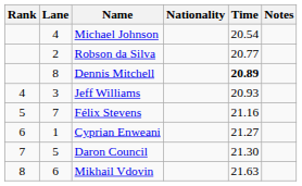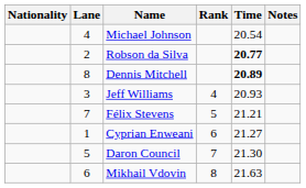columns swapped: Rank <-> Nationality
Robson da Silva | Time: normal -> bold
Félix Stevens | Time: 21.16 -> 21.21
